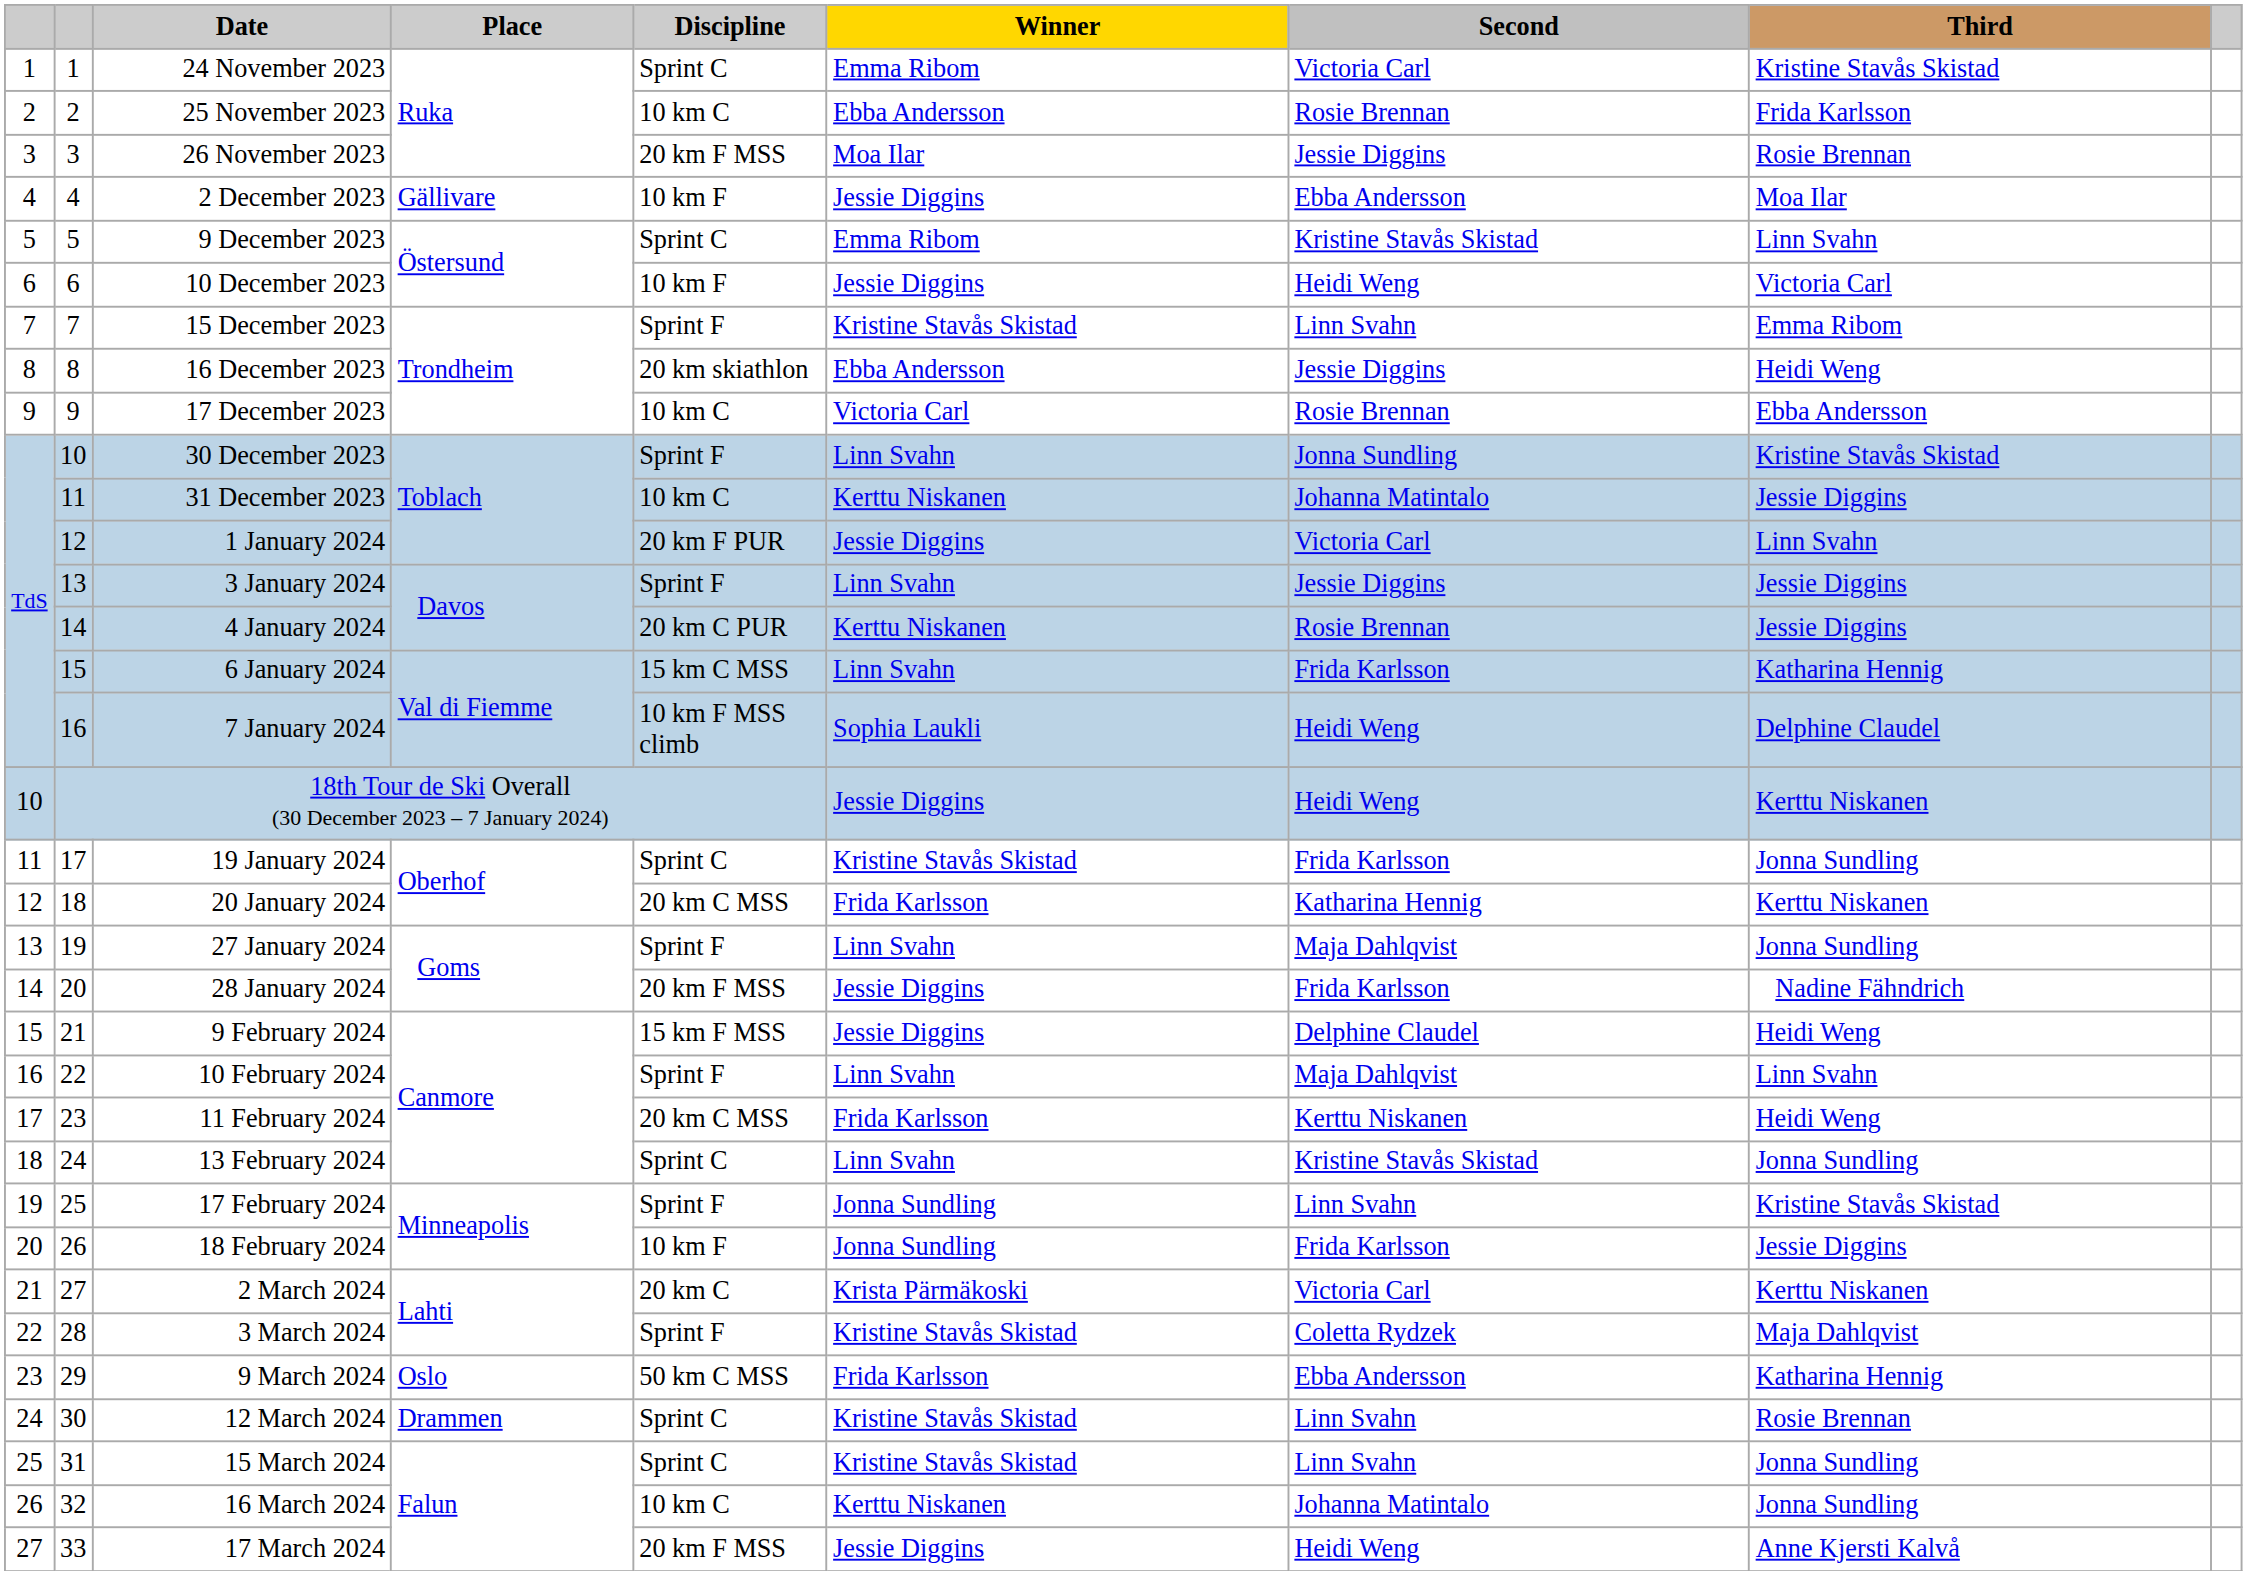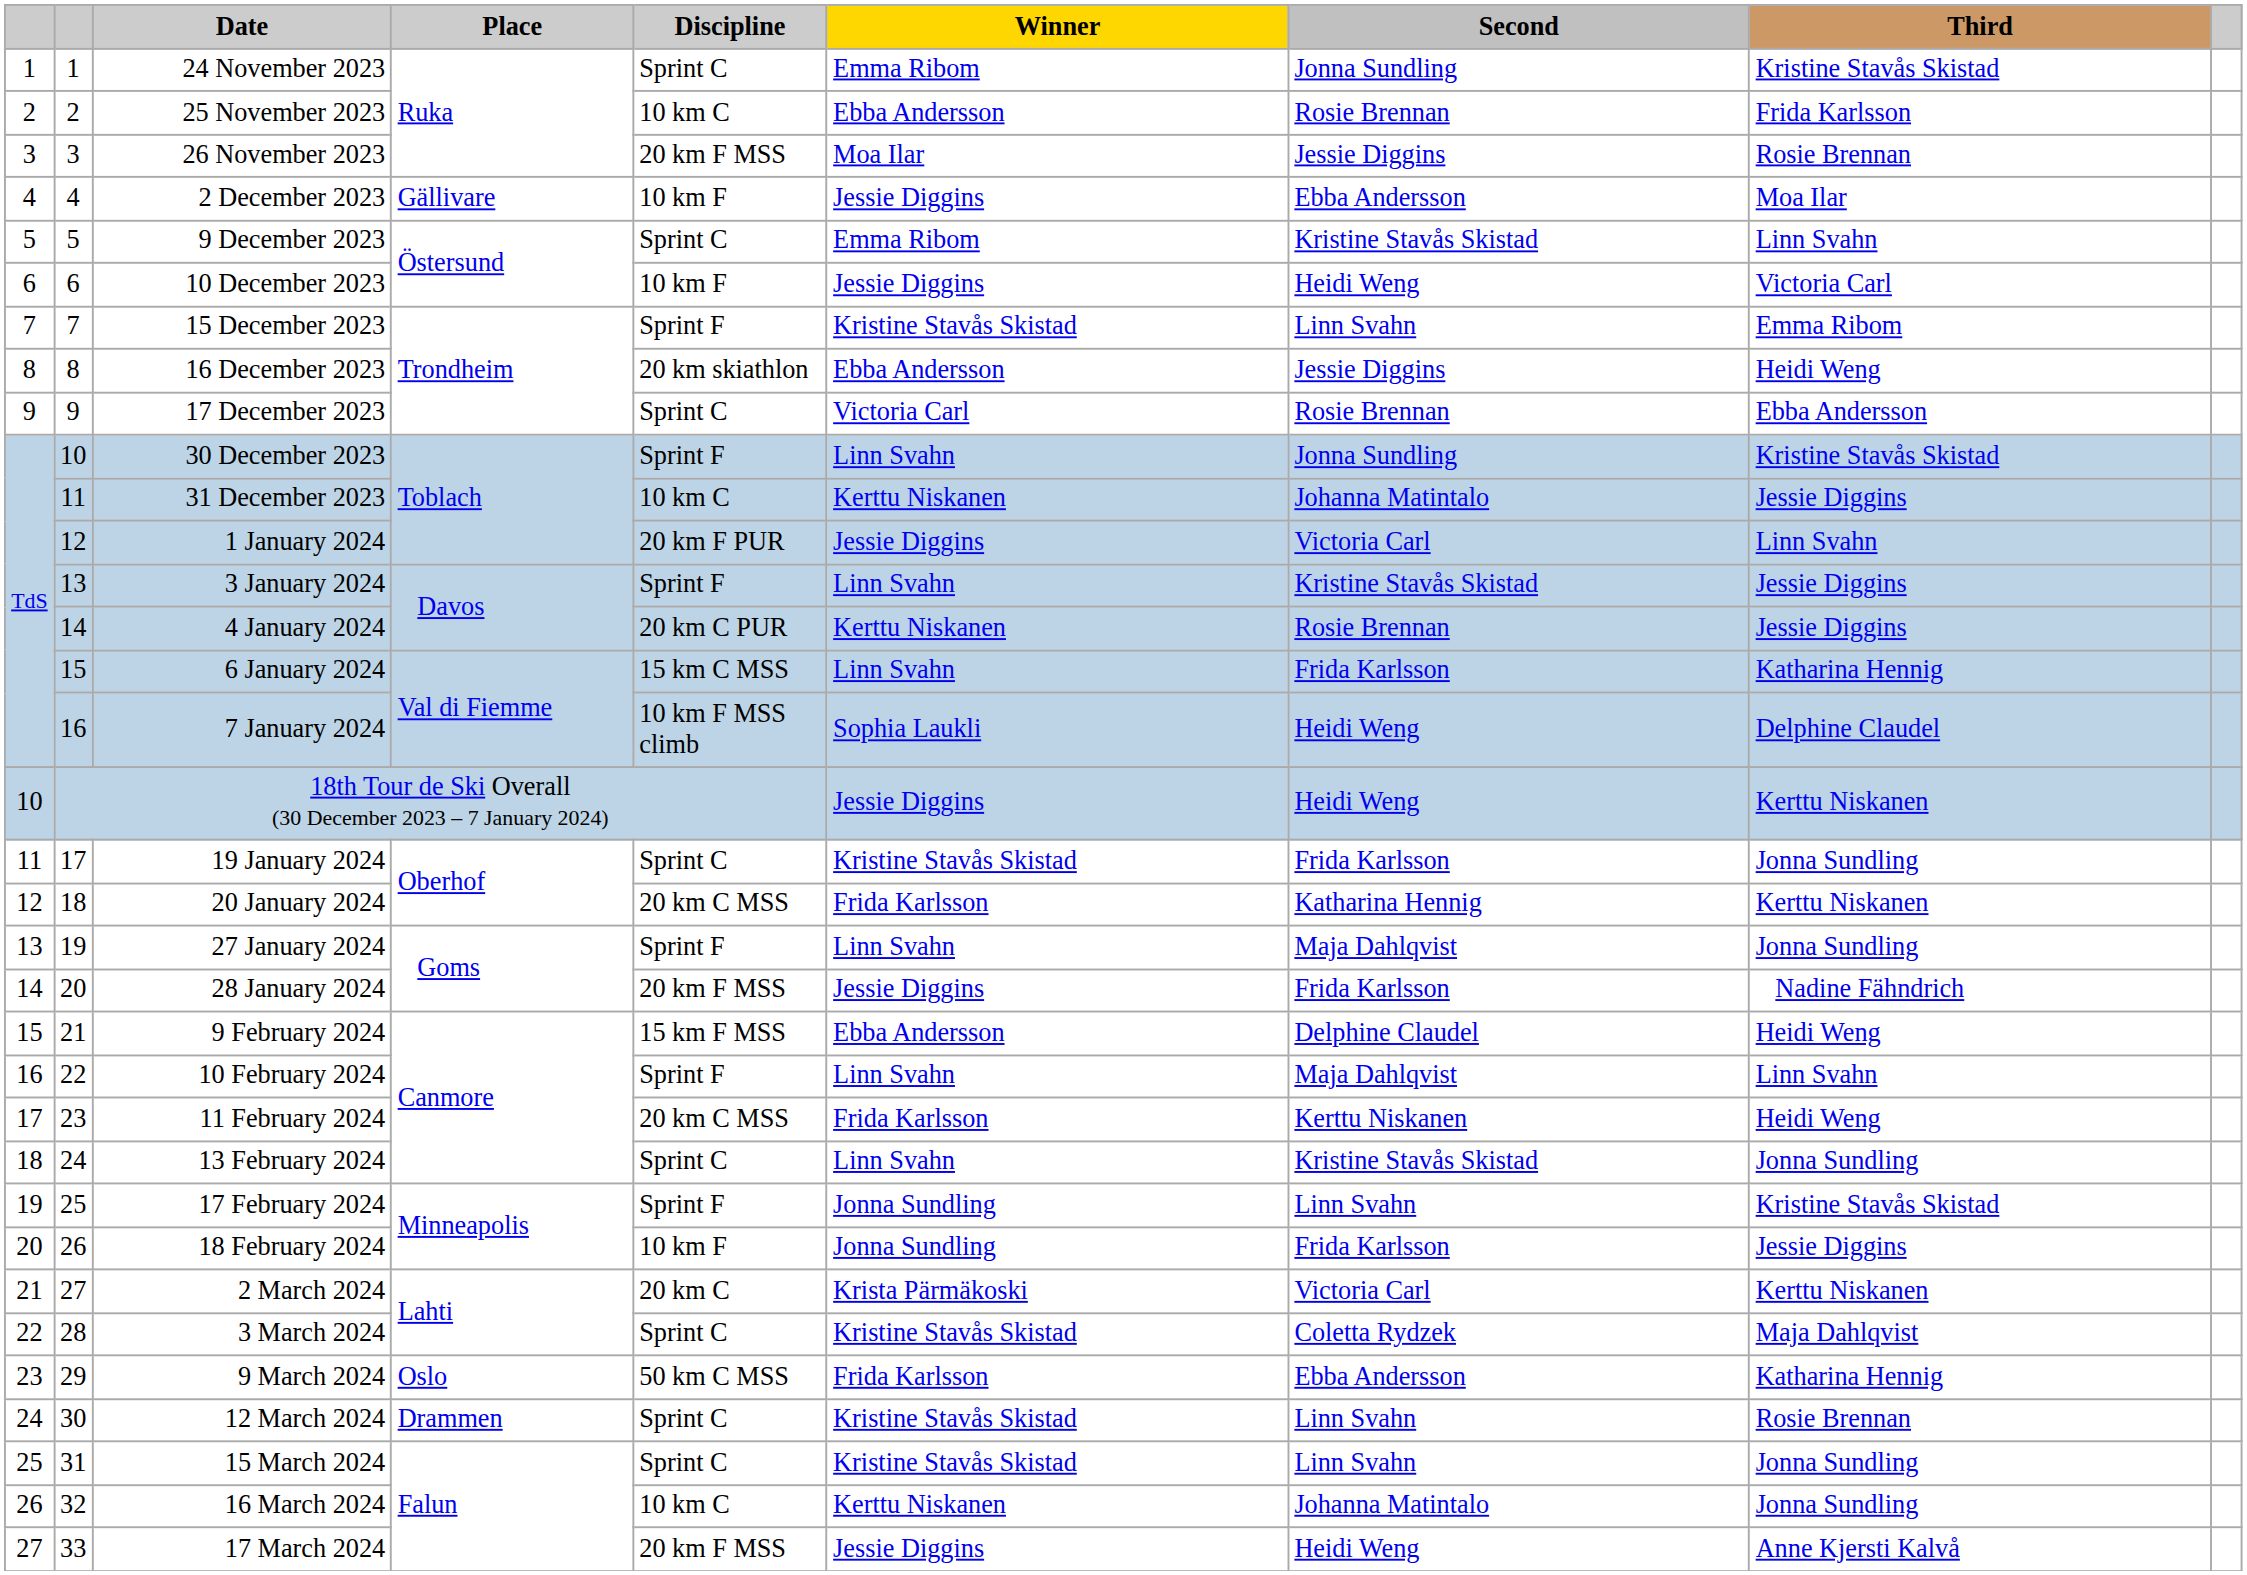24 November 2023 | Second: Victoria Carl -> Jonna Sundling
17 December 2023 | Discipline: 10 km C -> Sprint C
3 January 2024 | Second: Jessie Diggins -> Kristine Stavås Skistad
9 February 2024 | Winner: Jessie Diggins -> Ebba Andersson
3 March 2024 | Discipline: Sprint F -> Sprint C
